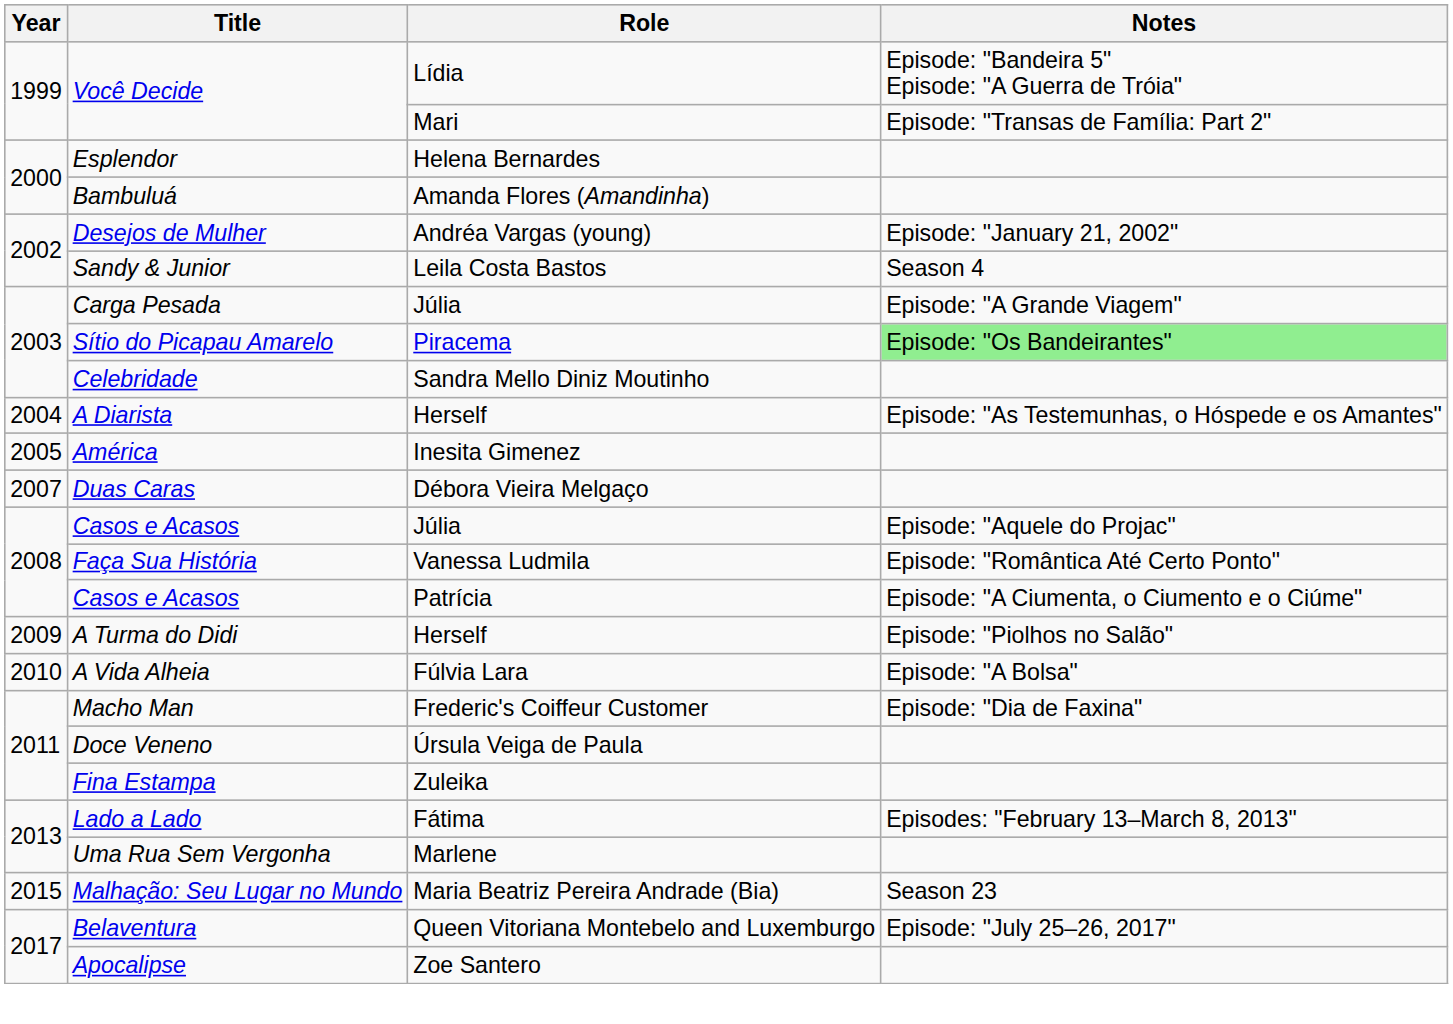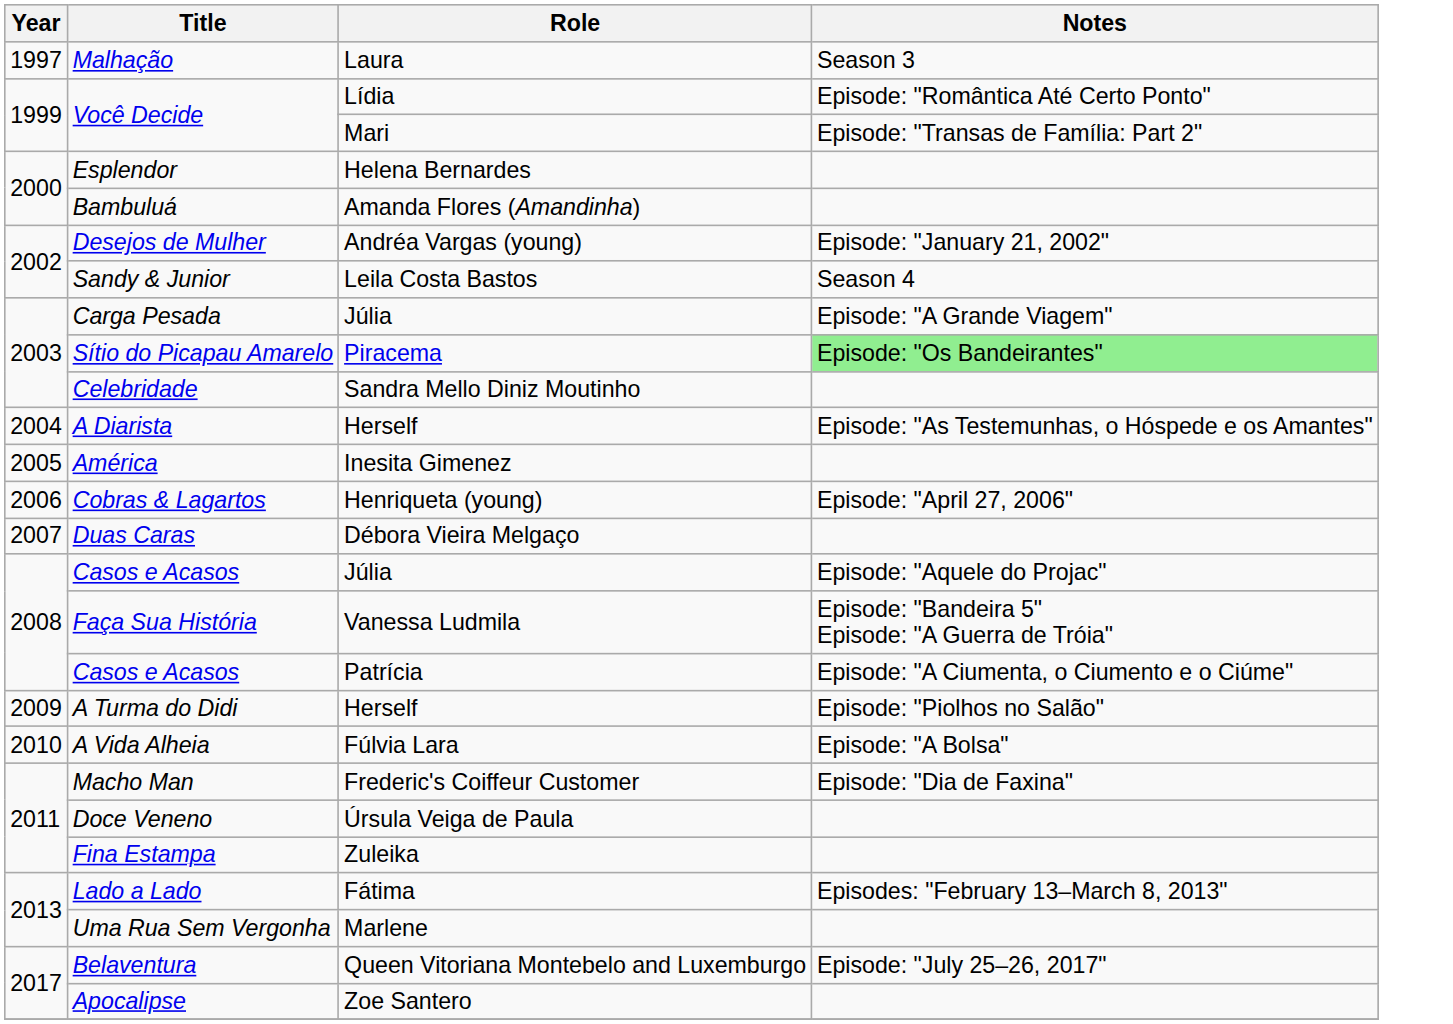+ row: 1997 | Malhação | Laura | Season 3
Você Decide / Lídia | Notes: Episode: "Bandeira 5" Episode: "A Guerra de Tróia" -> Episode: "Romântica Até Certo Ponto"
+ row: 2006 | Cobras & Lagartos | Henriqueta (young) | Episode: "April 27, 2006"
Faça Sua História | Notes: Episode: "Romântica Até Certo Ponto" -> Episode: "Bandeira 5" Episode: "A Guerra de Tróia"
- row: 2015 | Malhação: Seu Lugar no Mundo | Maria Beatriz Pereira Andrade (Bia) | Season 23
